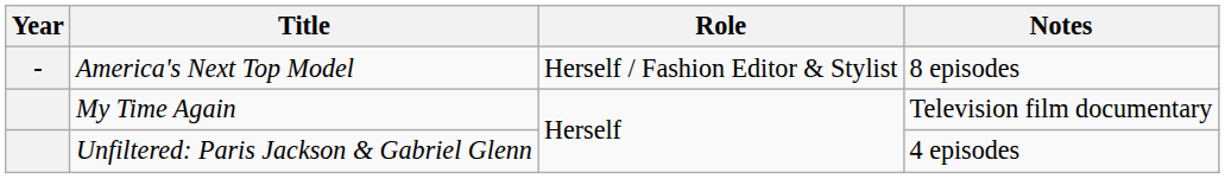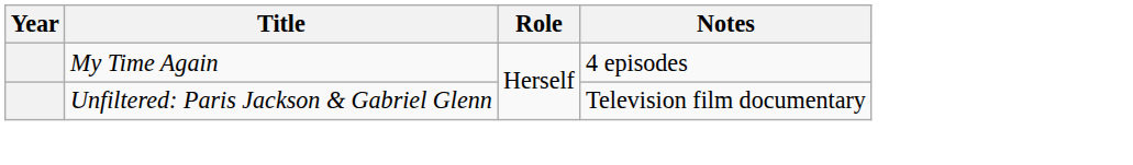- row: - | America's Next Top Model | Herself / Fashion Editor & Stylist | 8 episodes
My Time Again | Notes: Television film documentary -> 4 episodes
Unfiltered: Paris Jackson & Gabriel Glenn | Notes: 4 episodes -> Television film documentary
